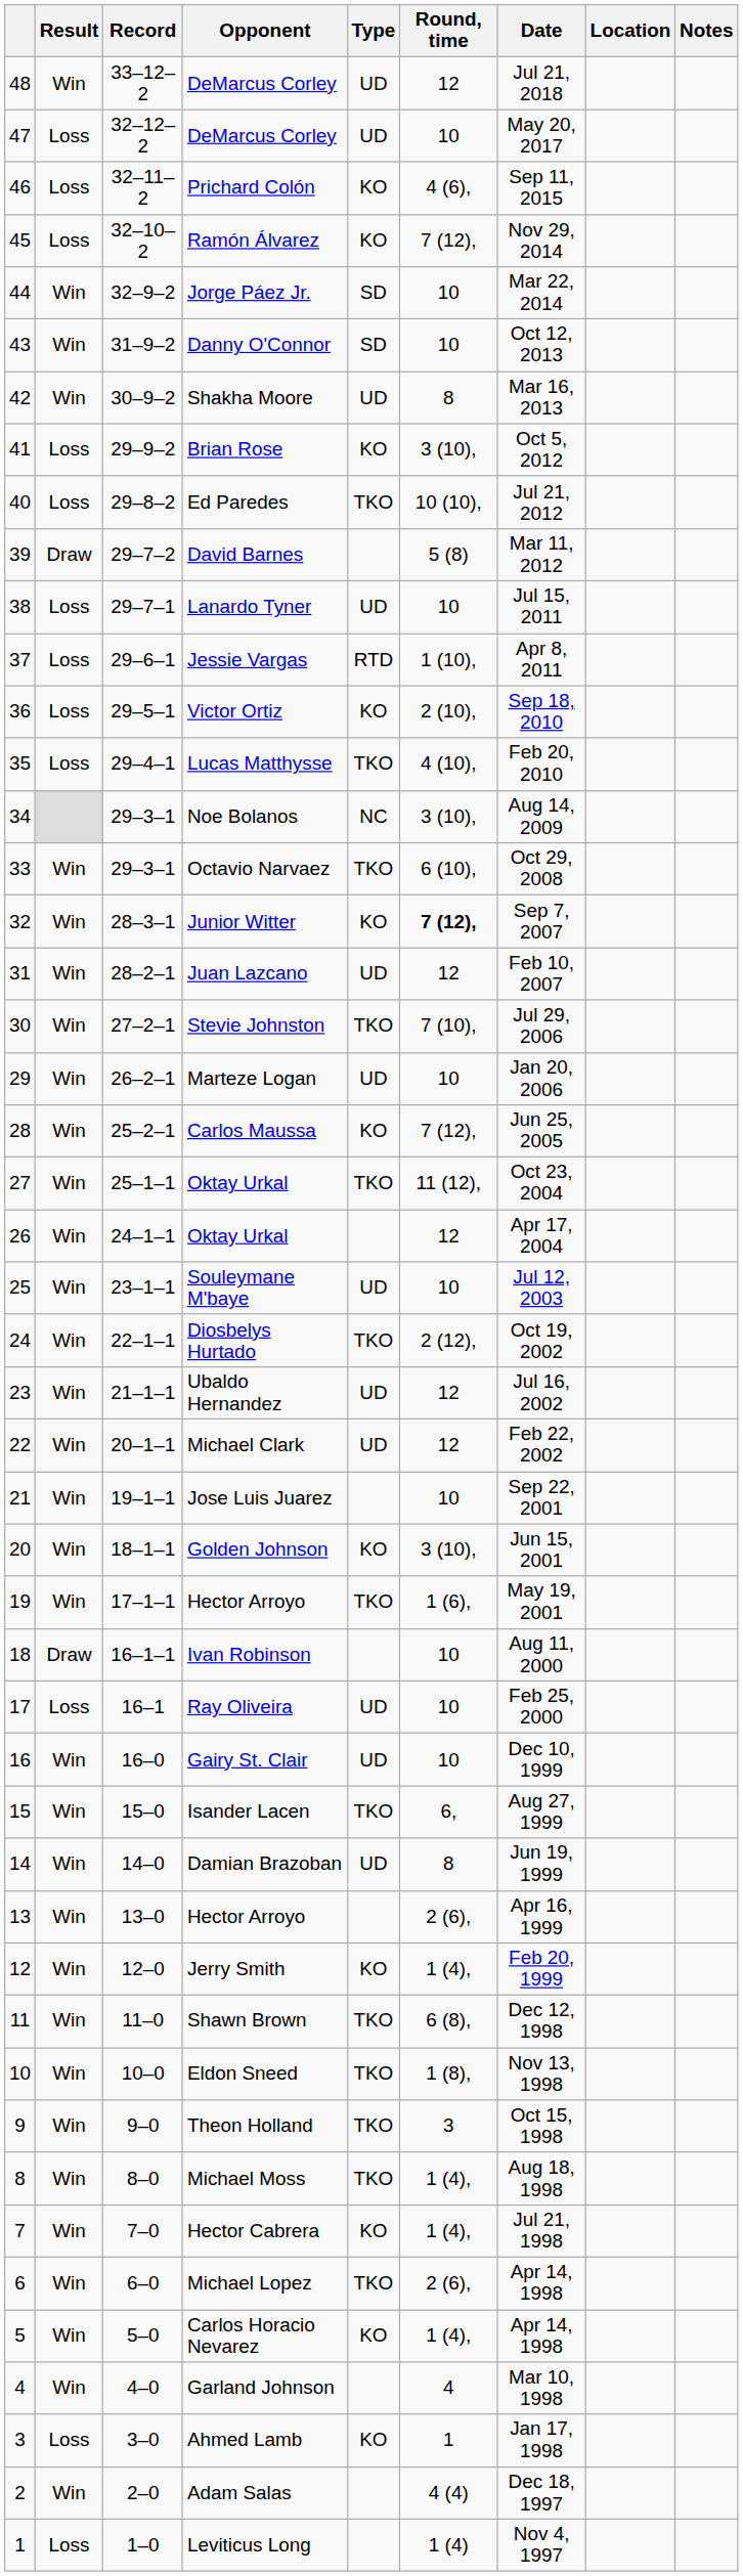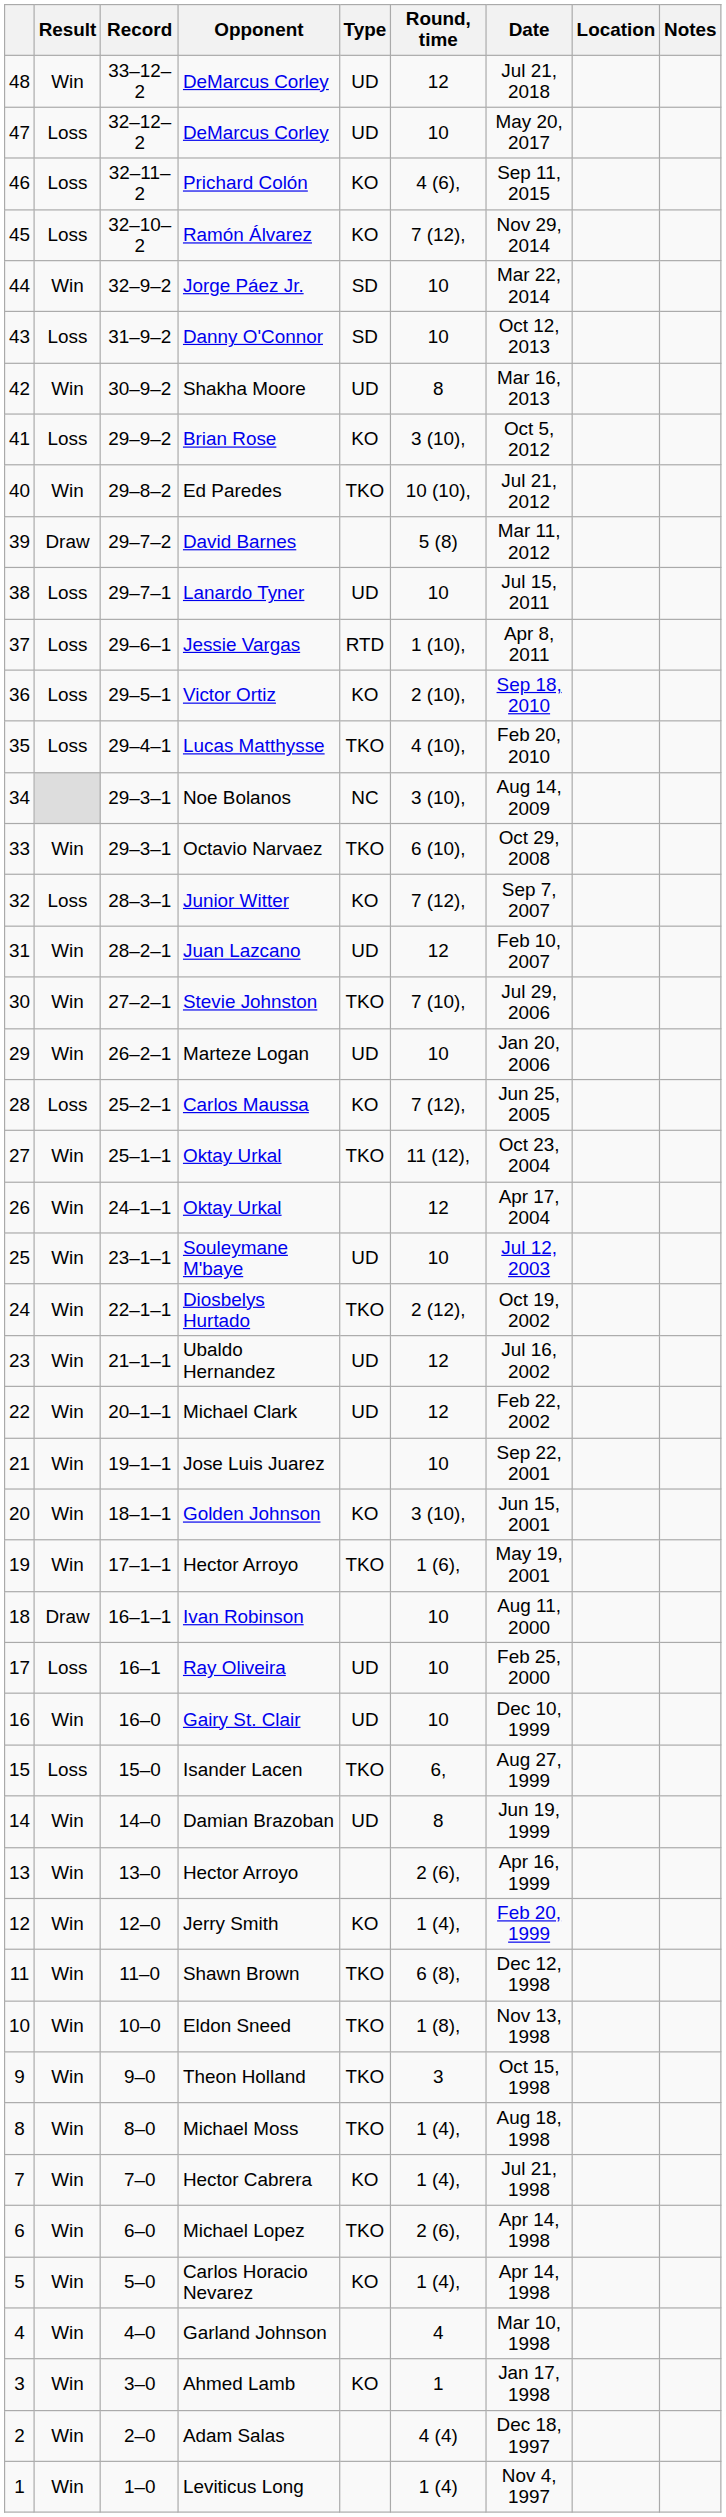Danny O'Connor | Result: Win -> Loss
Ed Paredes | Result: Loss -> Win
Junior Witter | Result: Win -> Loss
Junior Witter | Round, time: bold -> normal
Carlos Maussa | Result: Win -> Loss
Isander Lacen | Result: Win -> Loss
Ahmed Lamb | Result: Loss -> Win
Leviticus Long | Result: Loss -> Win
